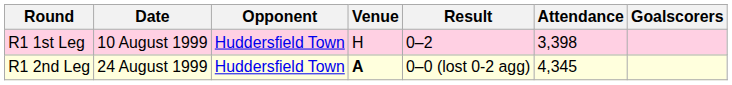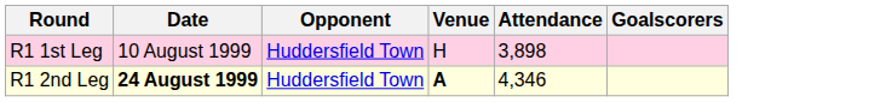- column: Result | 0–2 | 0–0 (lost 0-2 agg)
R1 1st Leg | Attendance: 3,398 -> 3,898
R1 2nd Leg | Date: normal -> bold
R1 2nd Leg | Attendance: 4,345 -> 4,346
